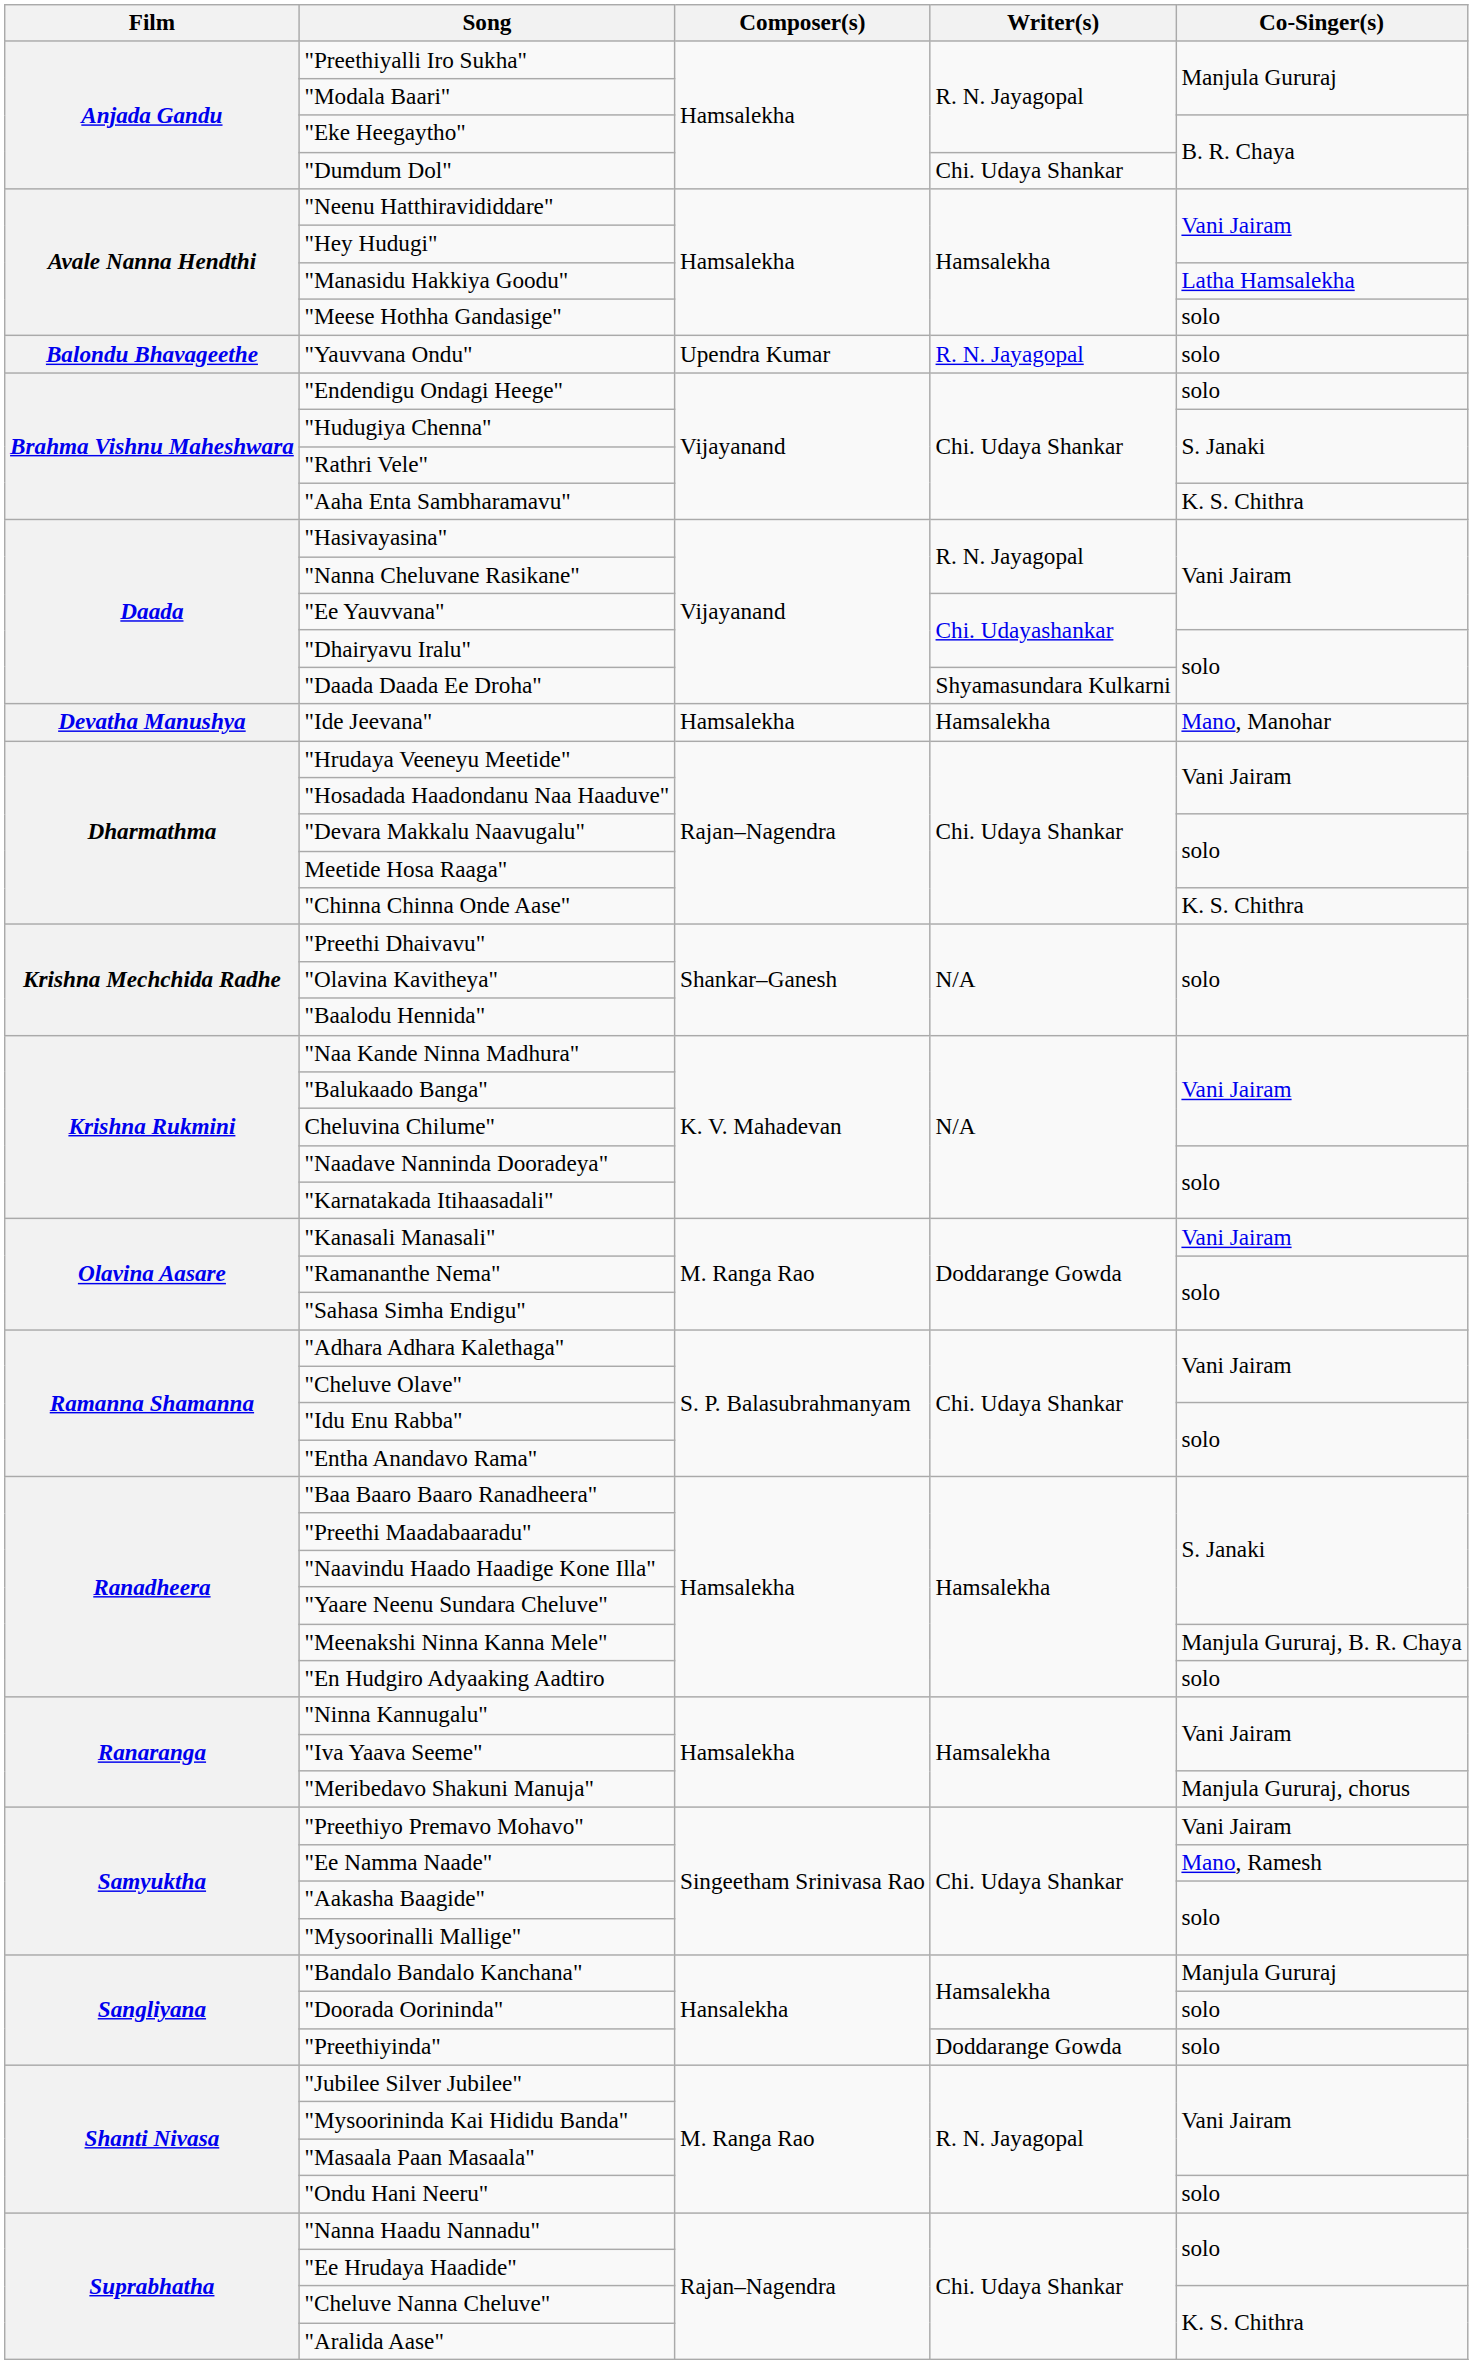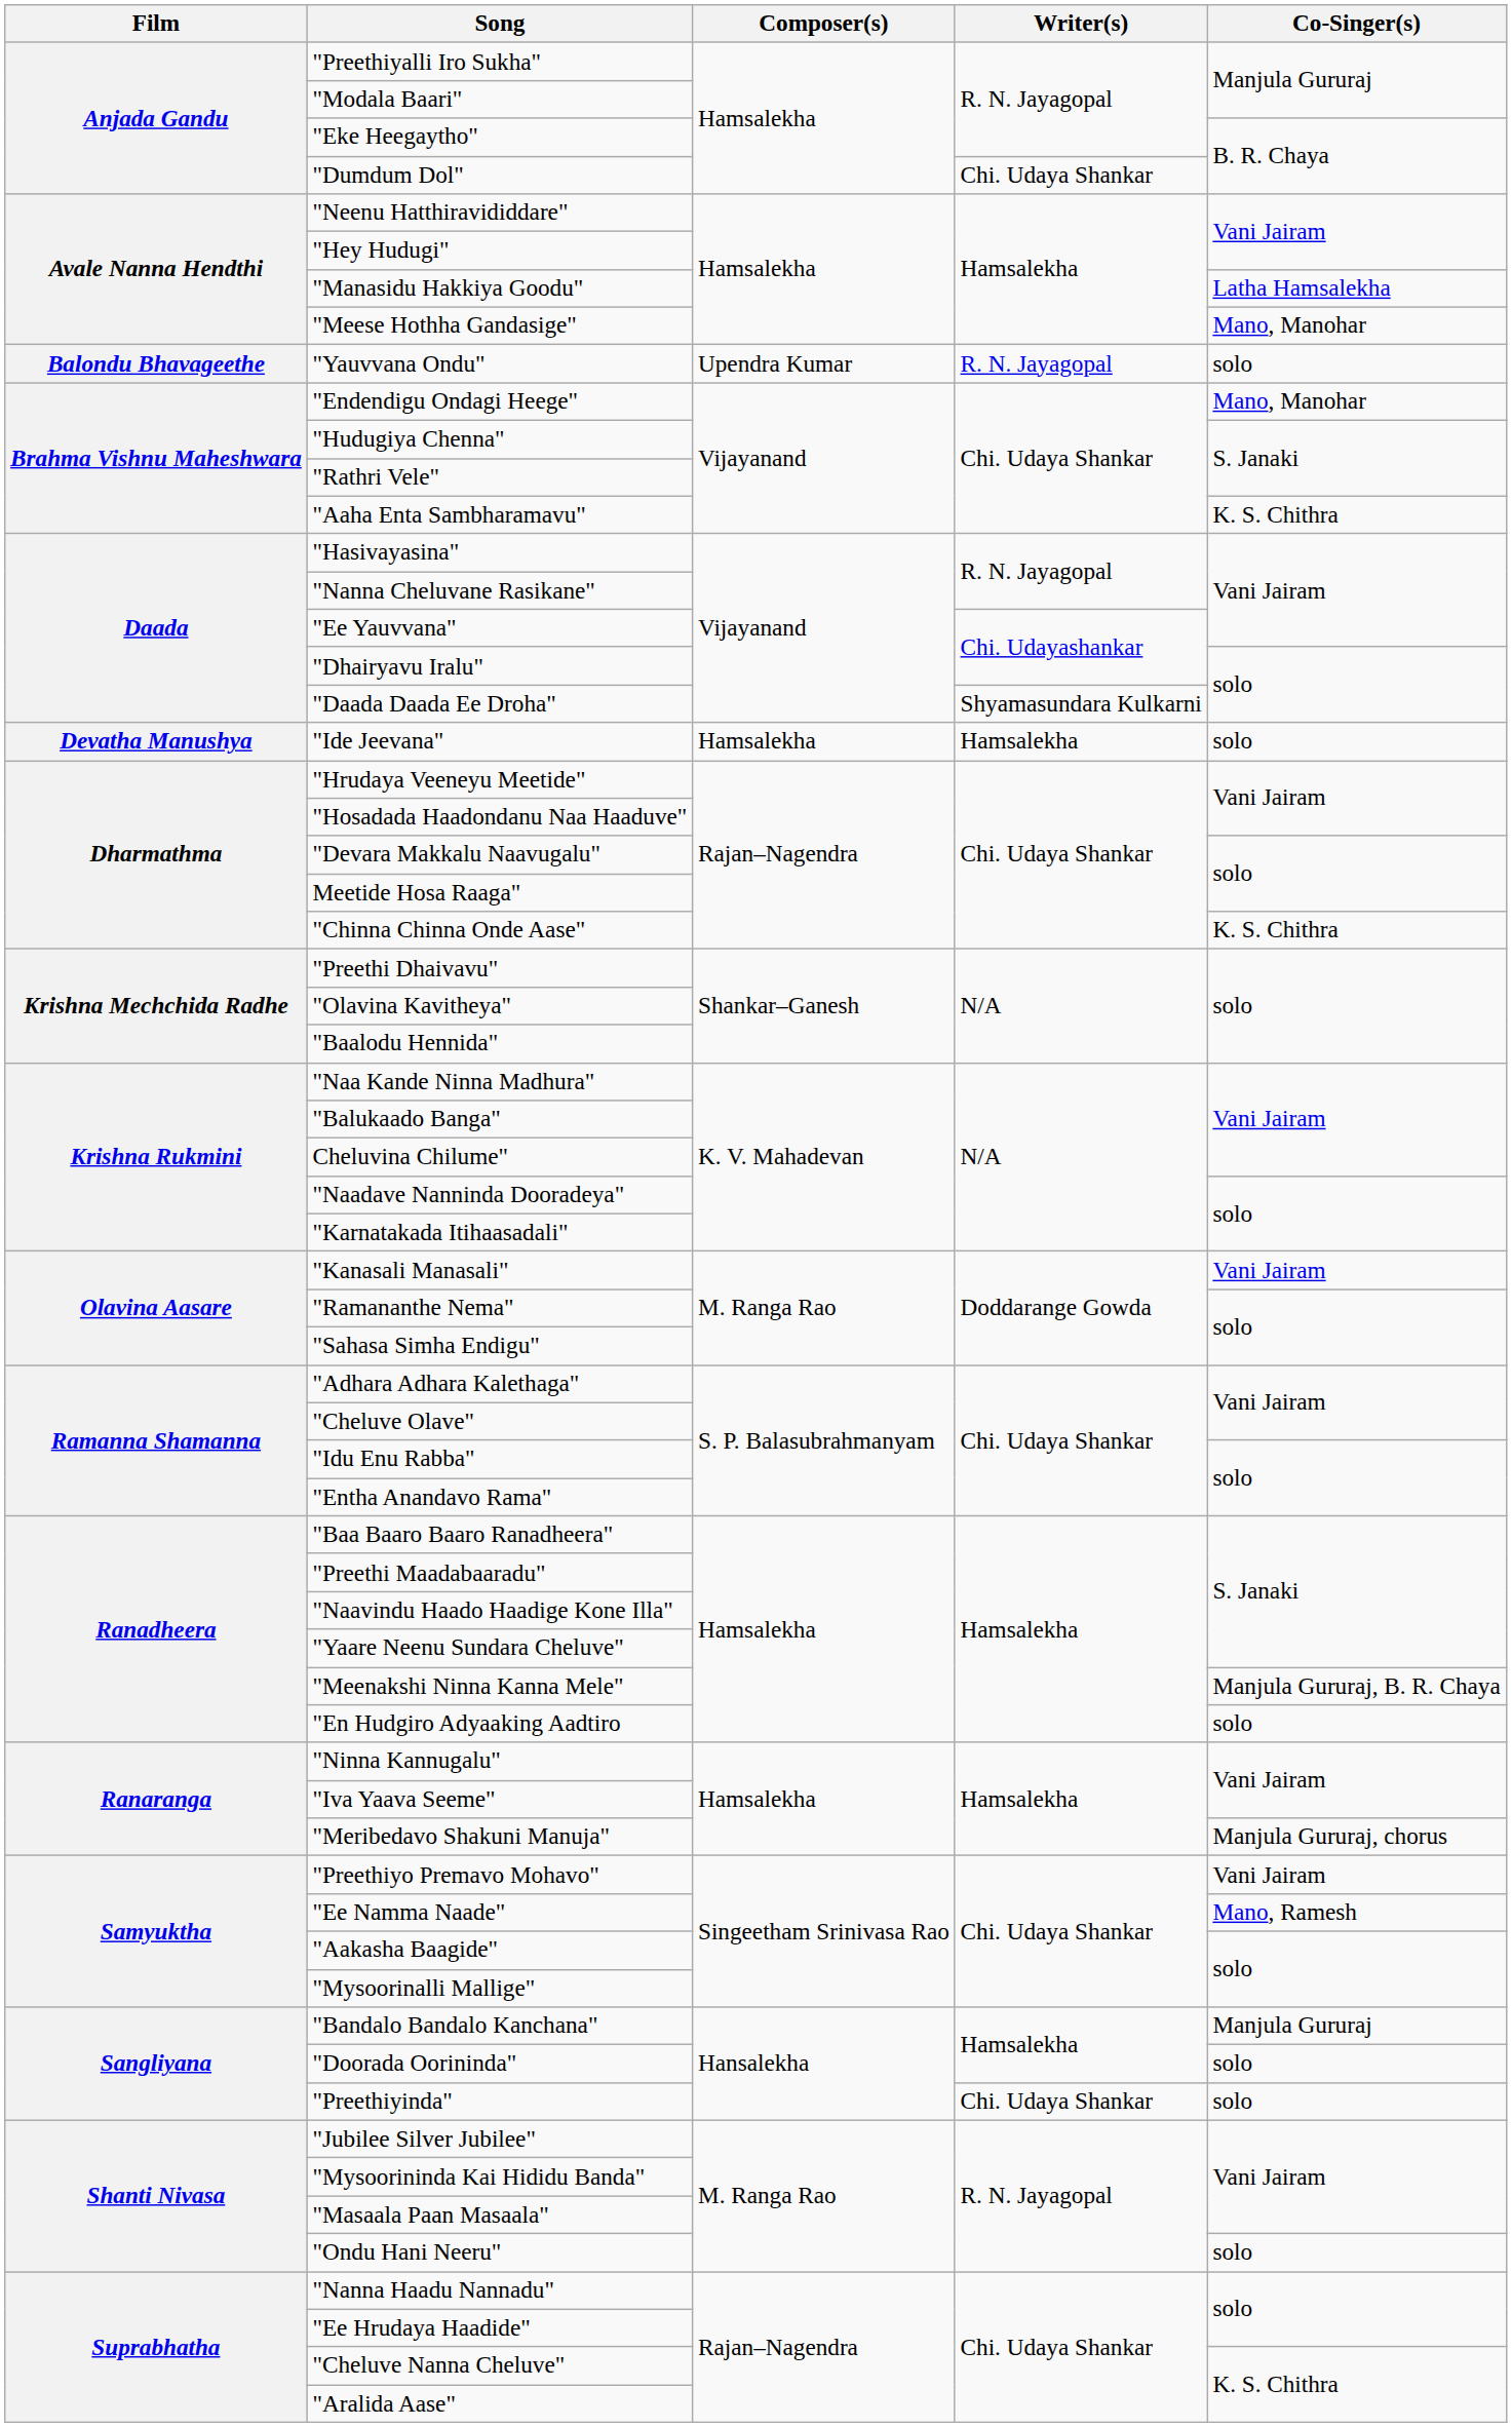"Meese Hothha Gandasige" | Co-Singer(s): solo -> Mano, Manohar
"Endendigu Ondagi Heege" | Co-Singer(s): solo -> Mano, Manohar
"Ide Jeevana" | Co-Singer(s): Mano, Manohar -> solo
"Preethiyinda" | Writer(s): Doddarange Gowda -> Chi. Udaya Shankar
